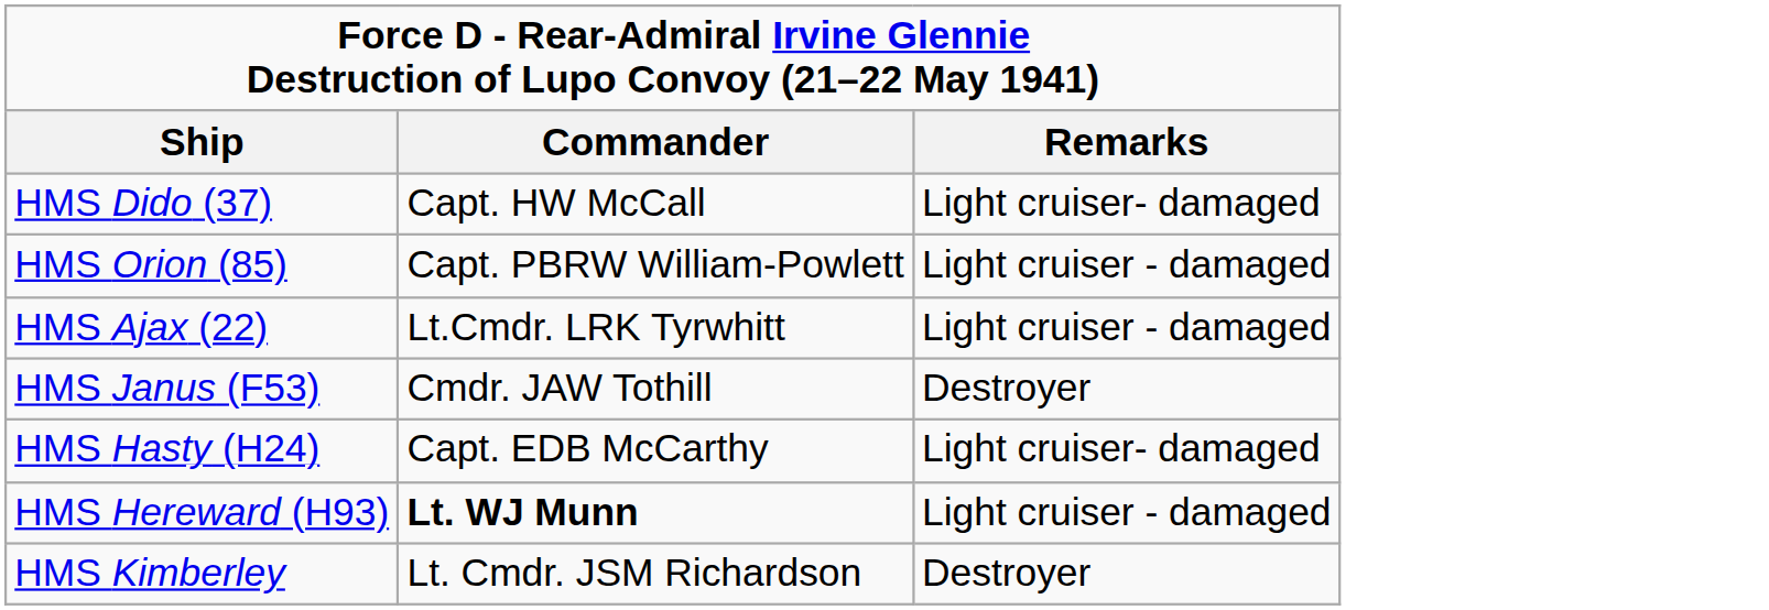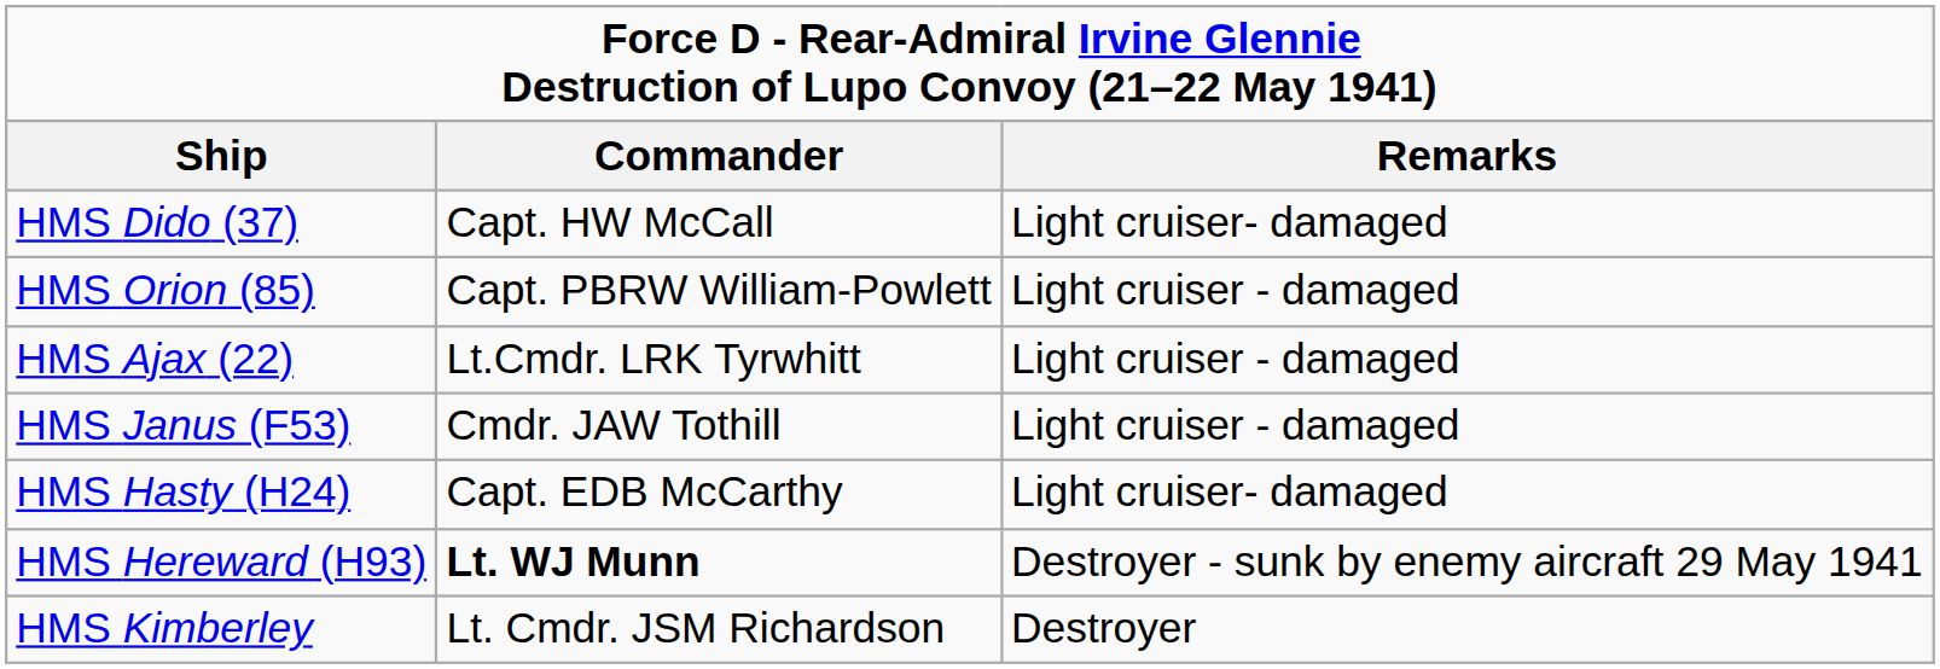HMS Janus (F53) | Remarks: Destroyer -> Light cruiser - damaged
HMS Hereward (H93) | Remarks: Light cruiser - damaged -> Destroyer - sunk by enemy aircraft 29 May 1941
